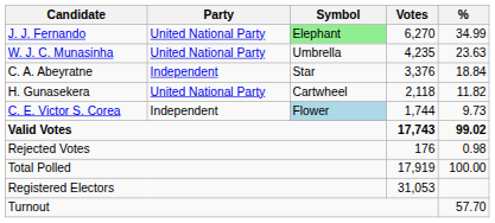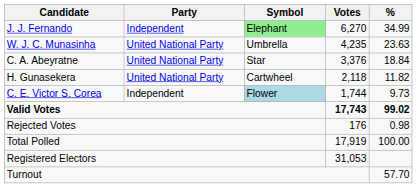J. J. Fernando | Party: United National Party -> Independent
C. A. Abeyratne | Party: Independent -> United National Party
